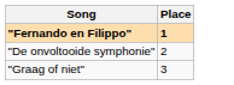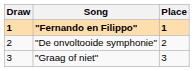+ column: Draw | 1 | 2 | 3
